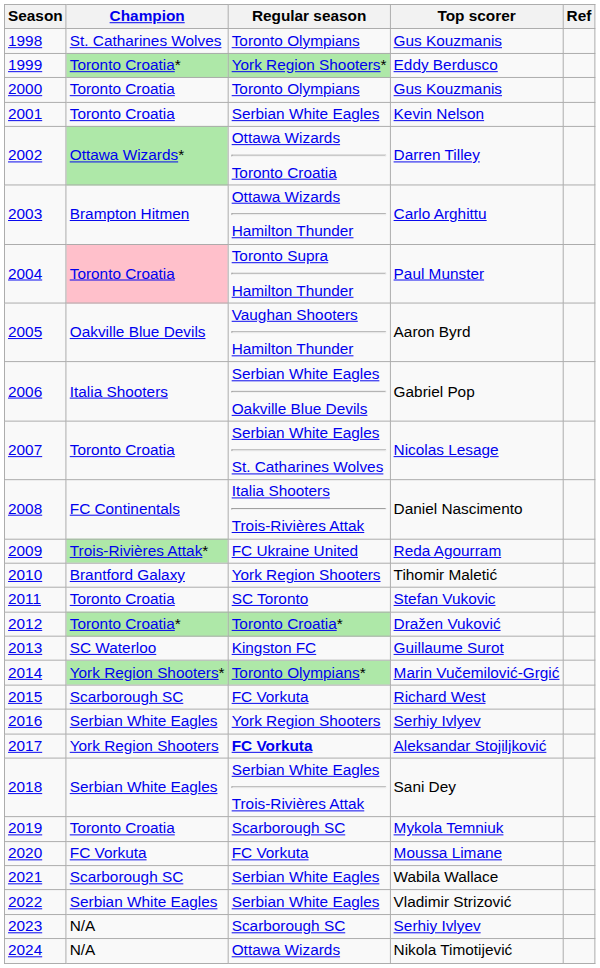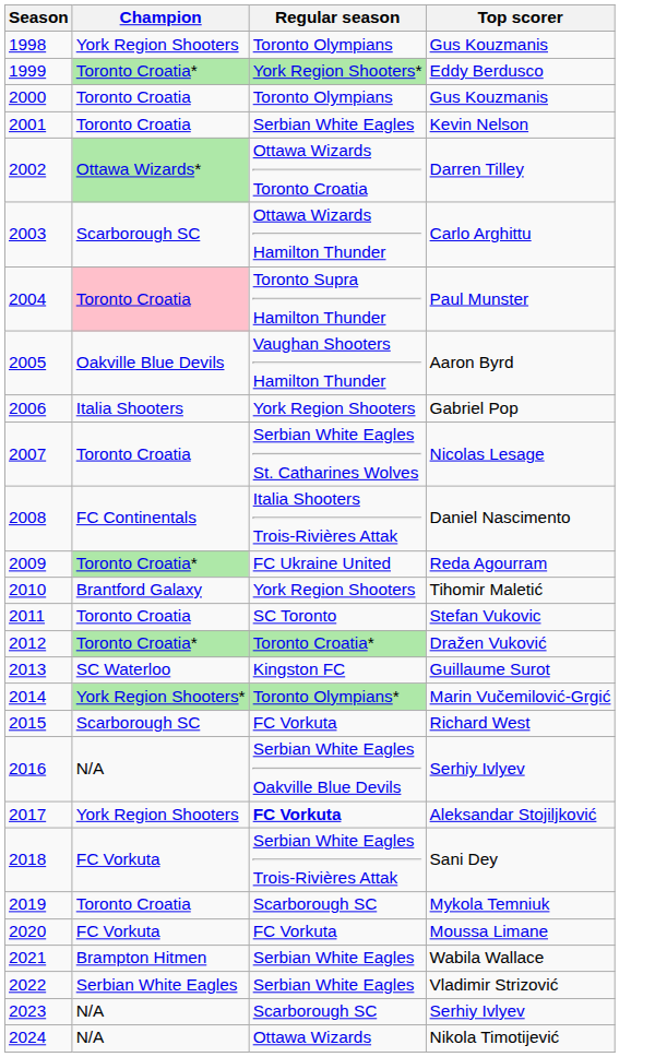- column: Ref
1998 / Gus Kouzmanis | Champion: St. Catharines Wolves -> York Region Shooters
Carlo Arghittu | Champion: Brampton Hitmen -> Scarborough SC
Gabriel Pop | Regular season: Serbian White Eagles Oakville Blue Devils -> York Region Shooters
Reda Agourram | Champion: Trois-Rivières Attak* -> Toronto Croatia*
2016 / Serhiy Ivlyev | Champion: Serbian White Eagles -> N/A
2016 / Serhiy Ivlyev | Regular season: York Region Shooters -> Serbian White Eagles Oakville Blue Devils
Sani Dey | Champion: Serbian White Eagles -> FC Vorkuta
Wabila Wallace | Champion: Scarborough SC -> Brampton Hitmen
